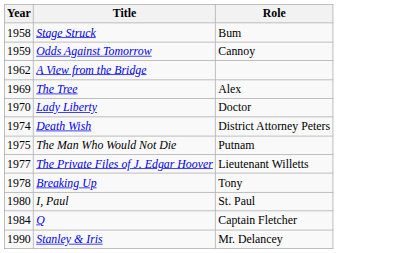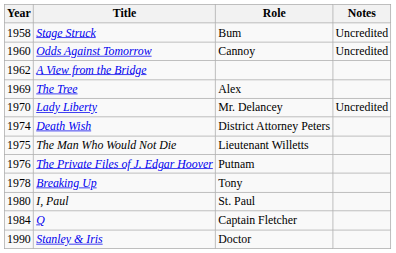+ column: Notes | Uncredited | Uncredited | Uncredited
Odds Against Tomorrow | Year: 1959 -> 1960
Lady Liberty | Role: Doctor -> Mr. Delancey
The Man Who Would Not Die | Role: Putnam -> Lieutenant Willetts
The Private Files of J. Edgar Hoover | Year: 1977 -> 1976
The Private Files of J. Edgar Hoover | Role: Lieutenant Willetts -> Putnam
Stanley & Iris | Role: Mr. Delancey -> Doctor
